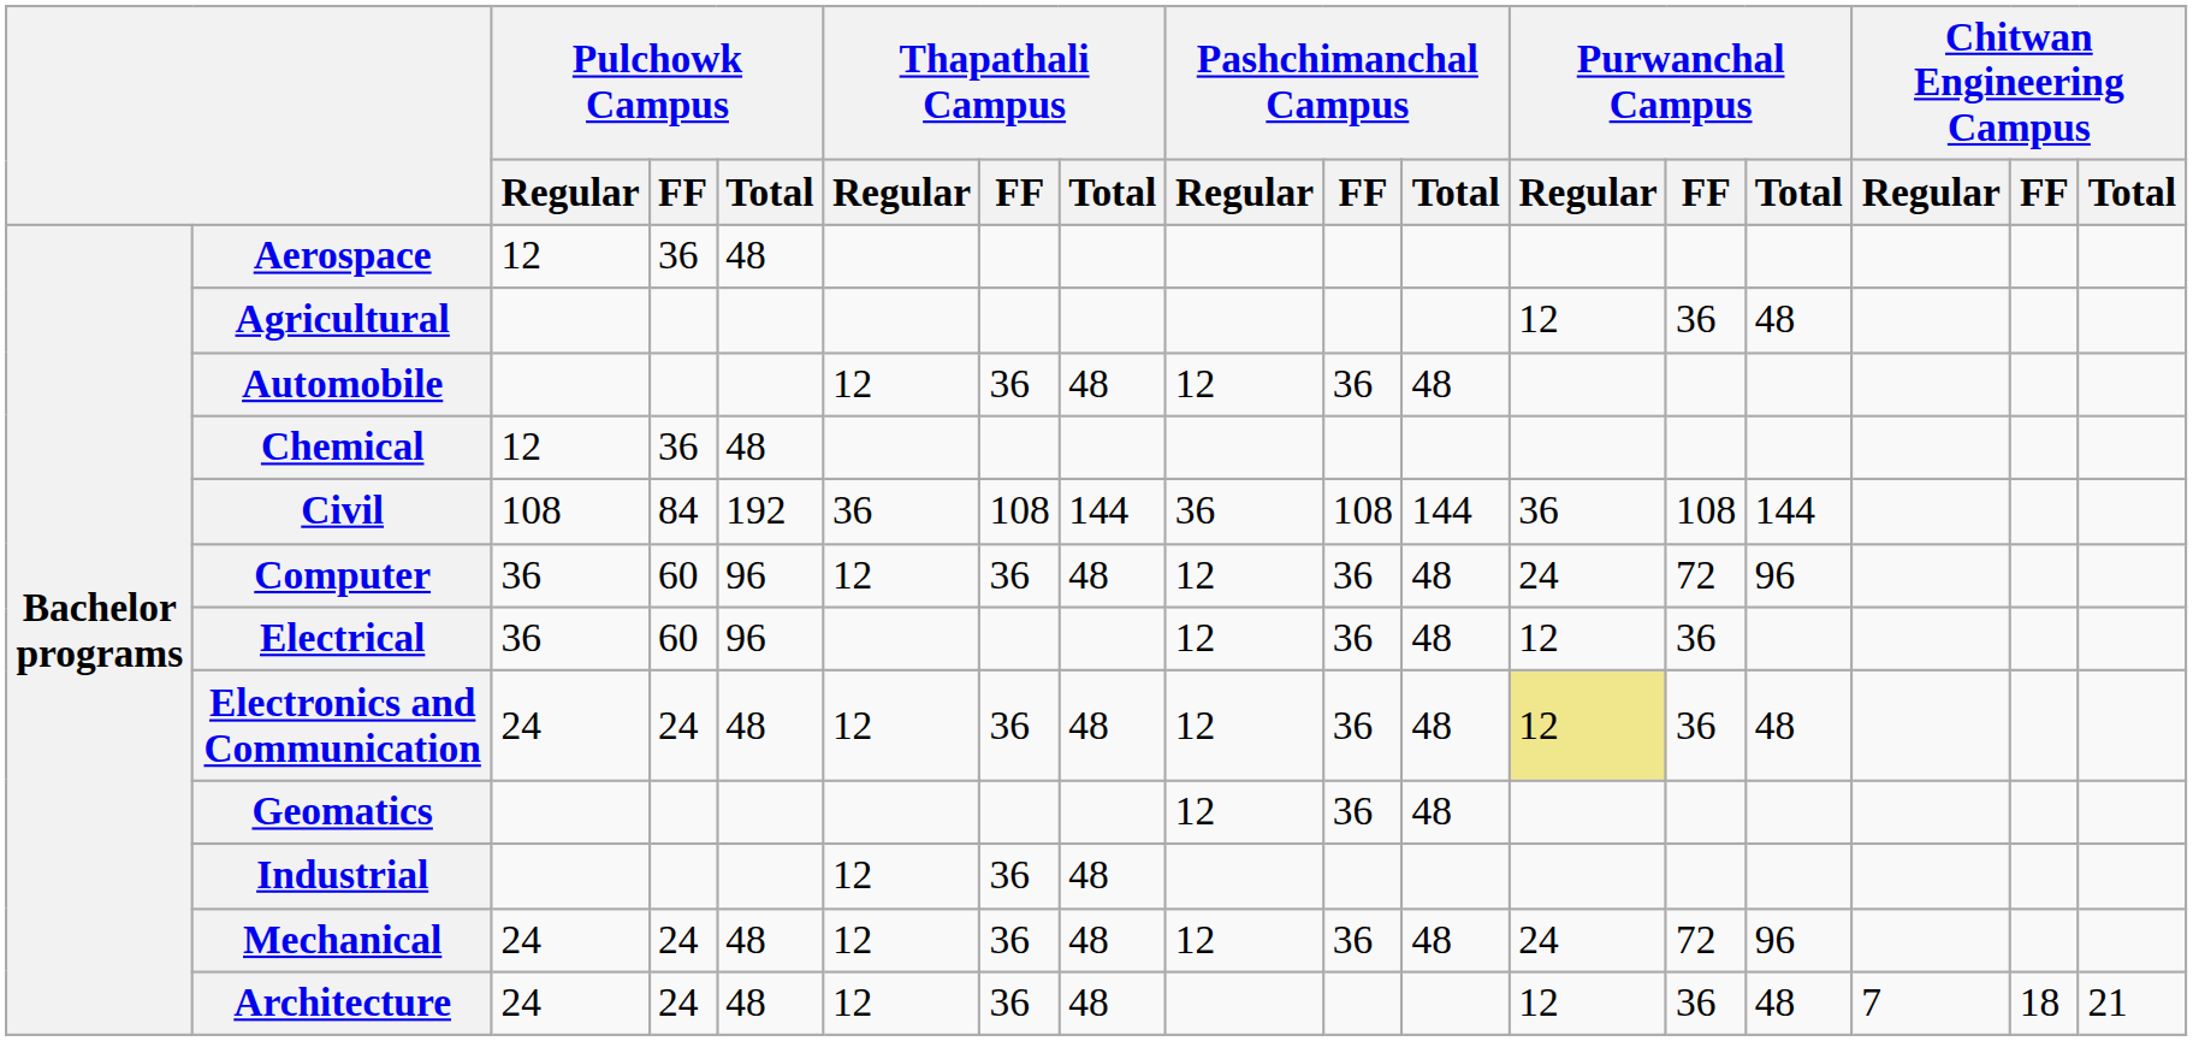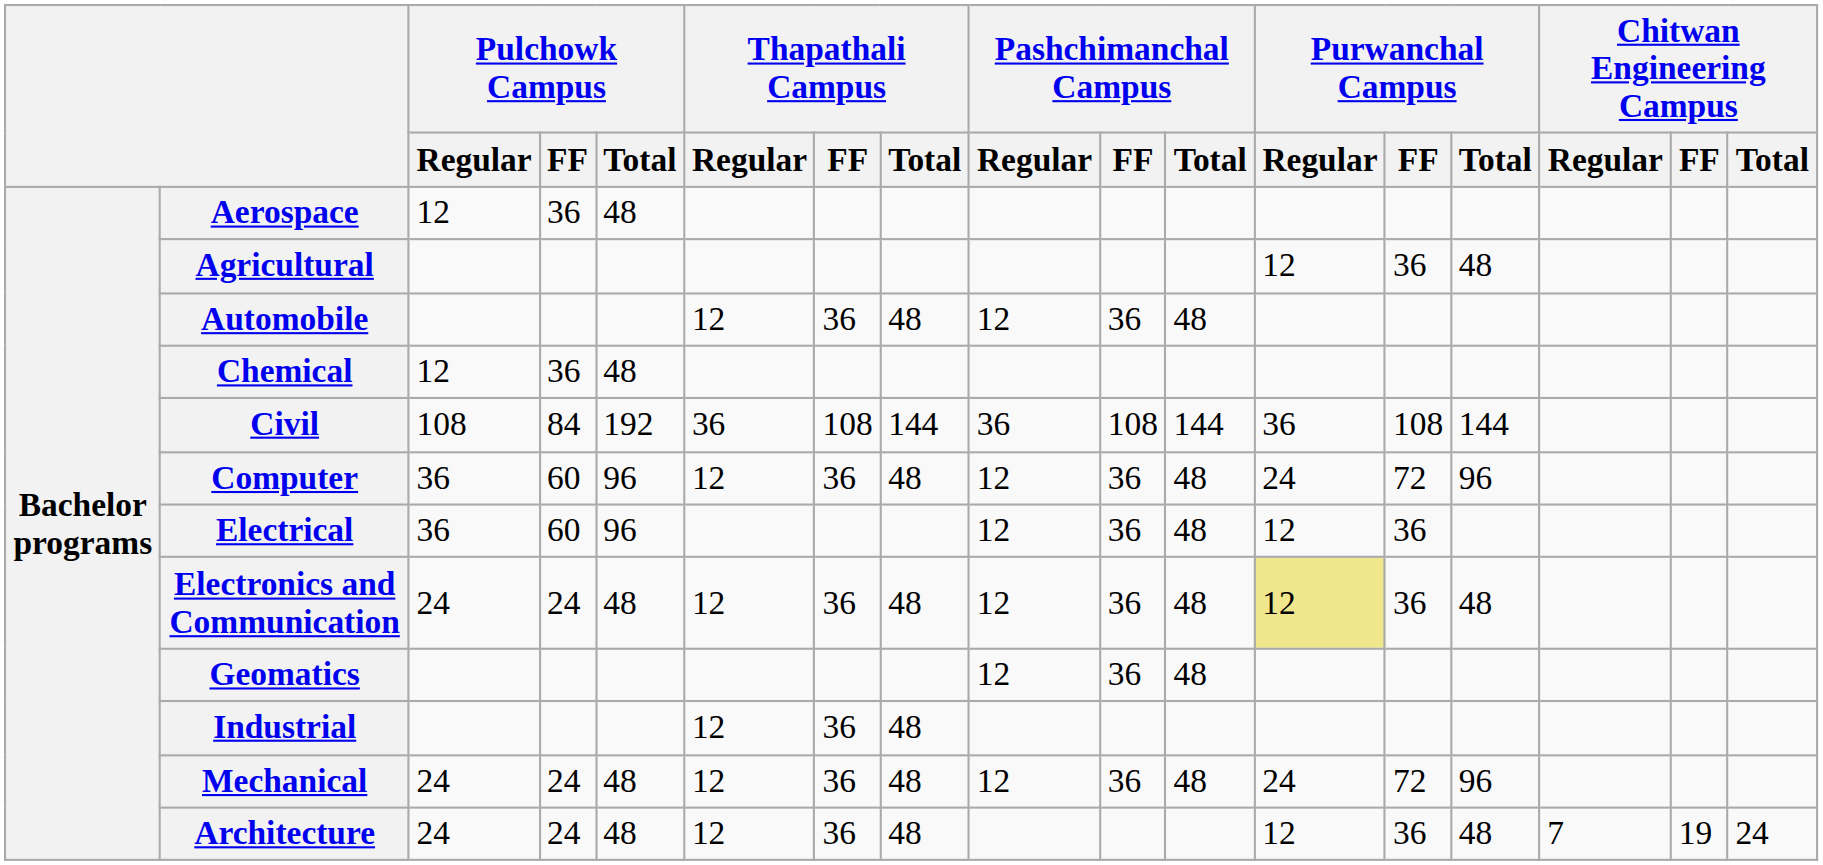Architecture | Chitwan Engineering Campus / FF: 18 -> 19
Architecture | Chitwan Engineering Campus / Total: 21 -> 24
